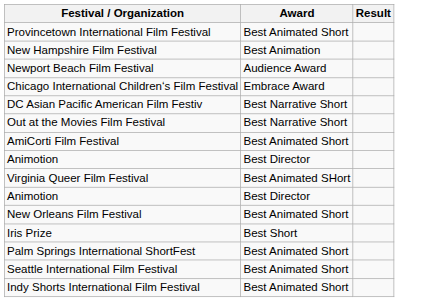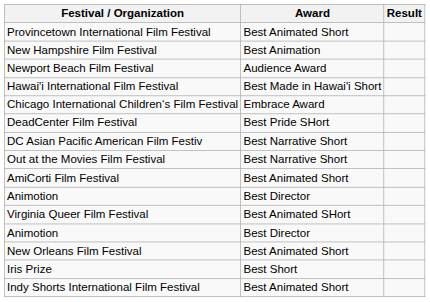+ row: Hawai'i International Film Festival | Best Made in Hawai'i Short
+ row: DeadCenter Film Festival | Best Pride SHort
- row: Palm Springs International ShortFest | Best Animated Short
- row: Seattle International Film Festival | Best Animated Short
